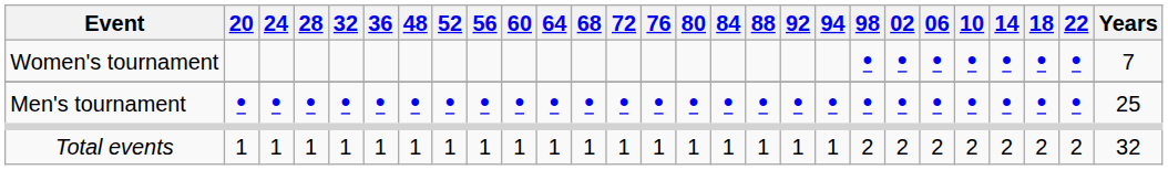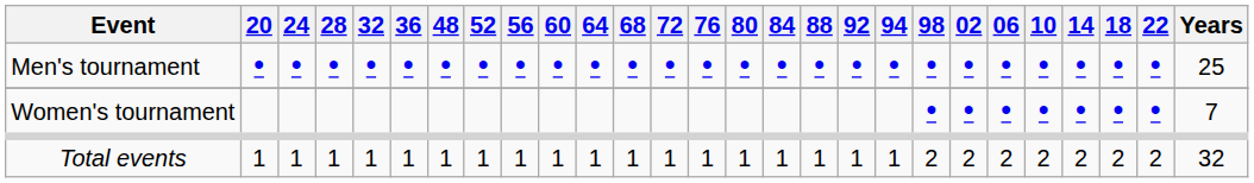rows swapped: Men's tournament <-> Women's tournament
